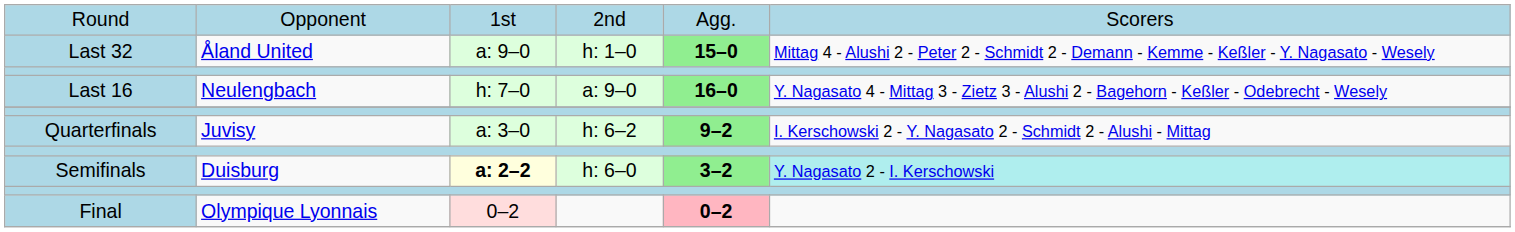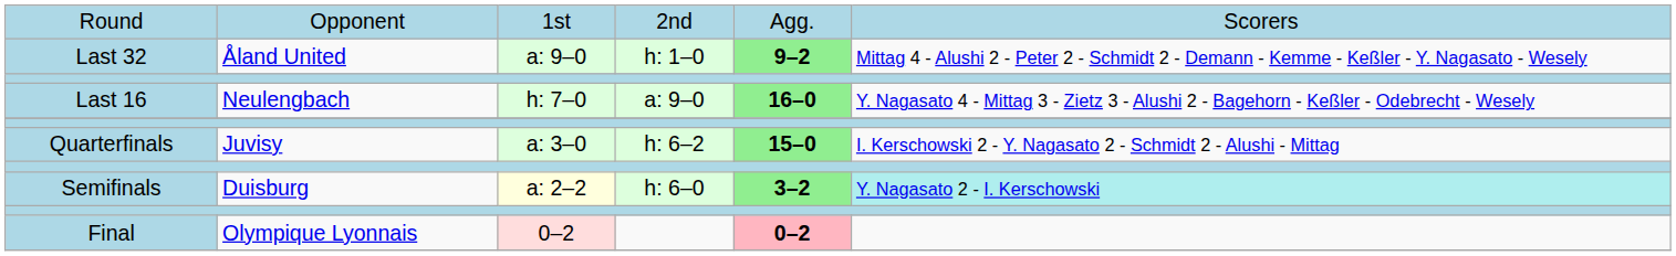Last 32 | column 5: 15–0 -> 9–2
Quarterfinals | column 5: 9–2 -> 15–0
Semifinals | column 3: bold -> normal
